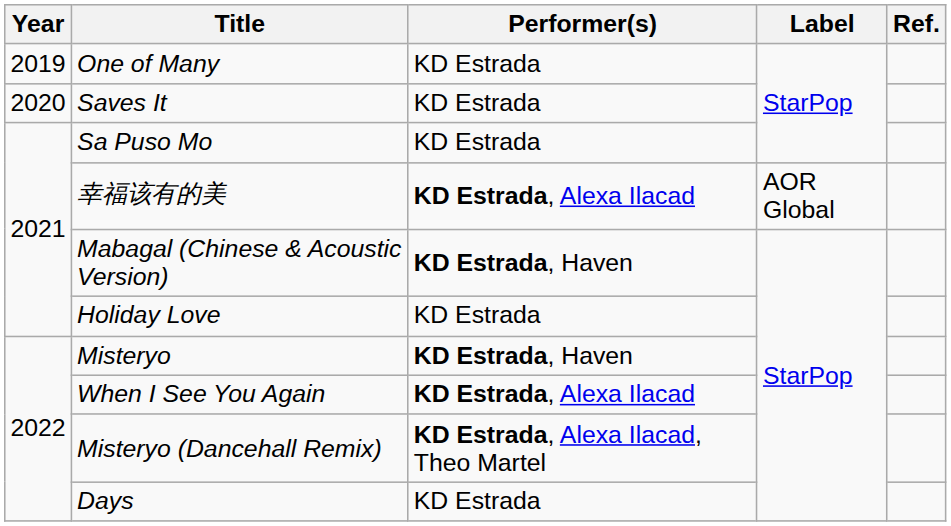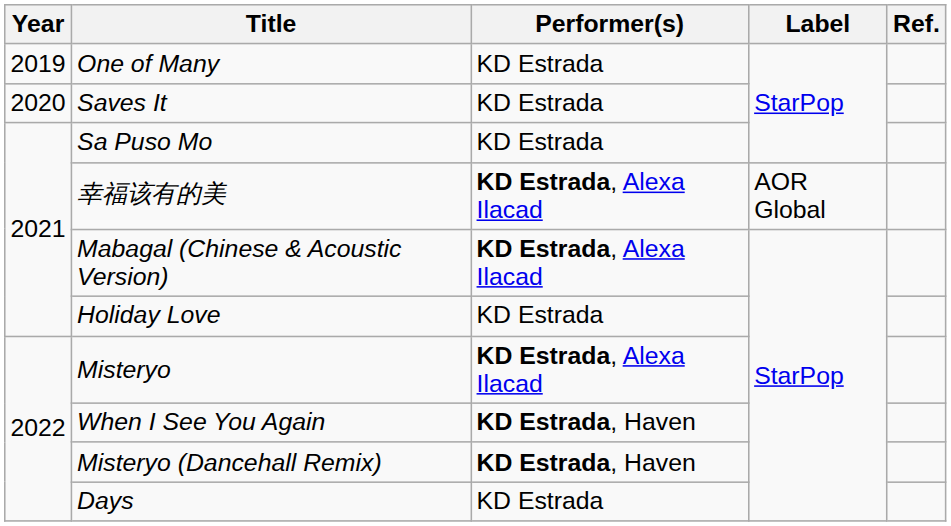Mabagal (Chinese & Acoustic Version) | Performer(s): KD Estrada, Haven -> KD Estrada, Alexa Ilacad
Misteryo | Performer(s): KD Estrada, Haven -> KD Estrada, Alexa Ilacad
When I See You Again | Performer(s): KD Estrada, Alexa Ilacad -> KD Estrada, Haven
Misteryo (Dancehall Remix) | Performer(s): KD Estrada, Alexa Ilacad, Theo Martel -> KD Estrada, Haven
